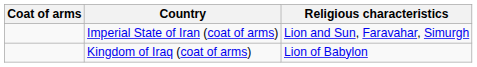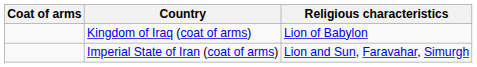rows swapped: Imperial State of Iran (coat of arms) <-> Kingdom of Iraq (coat of arms)
